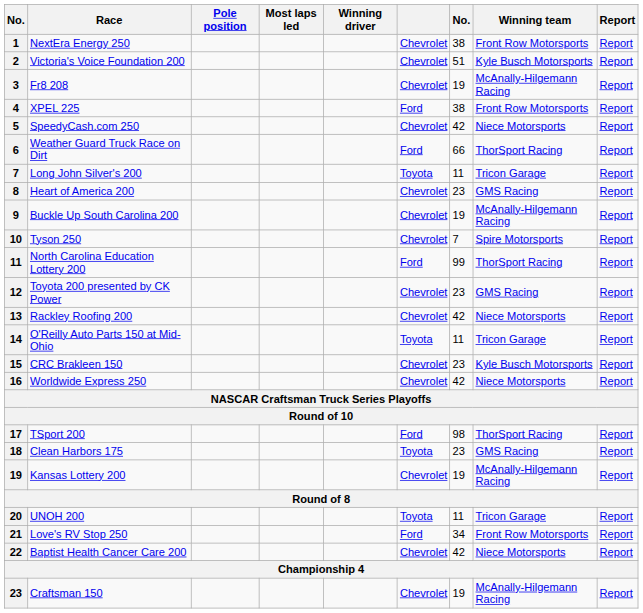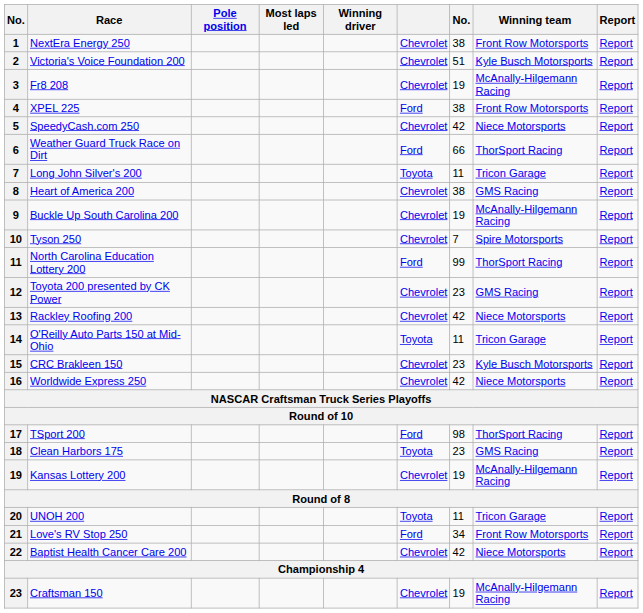Heart of America 200 | column 7: 23 -> 38
